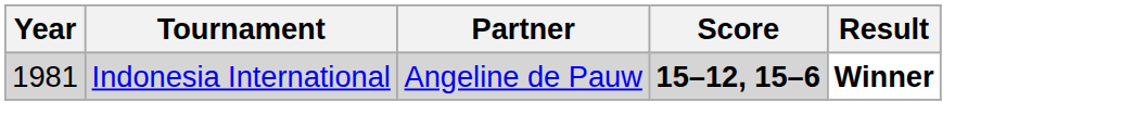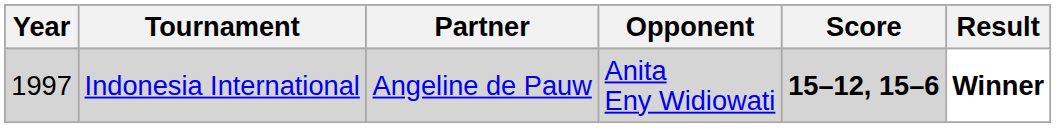+ column: Opponent | Anita Eny Widiowati
Indonesia International | Year: 1981 -> 1997
